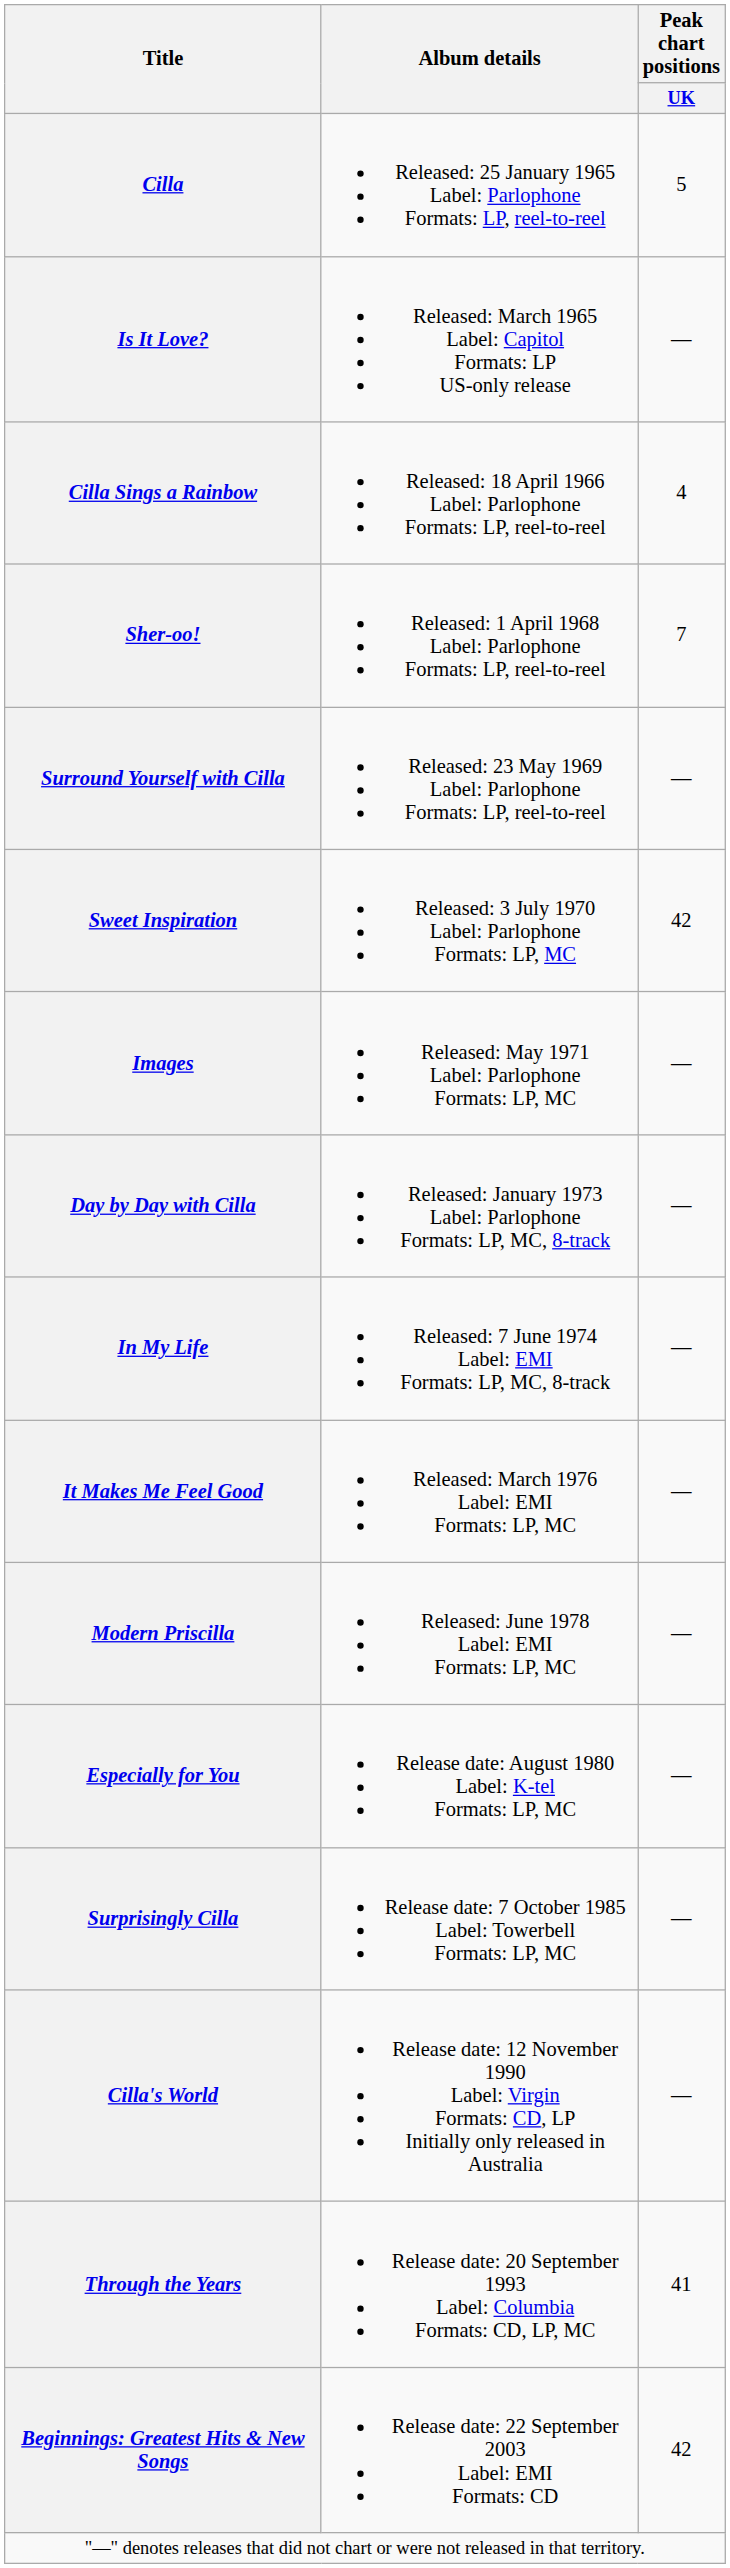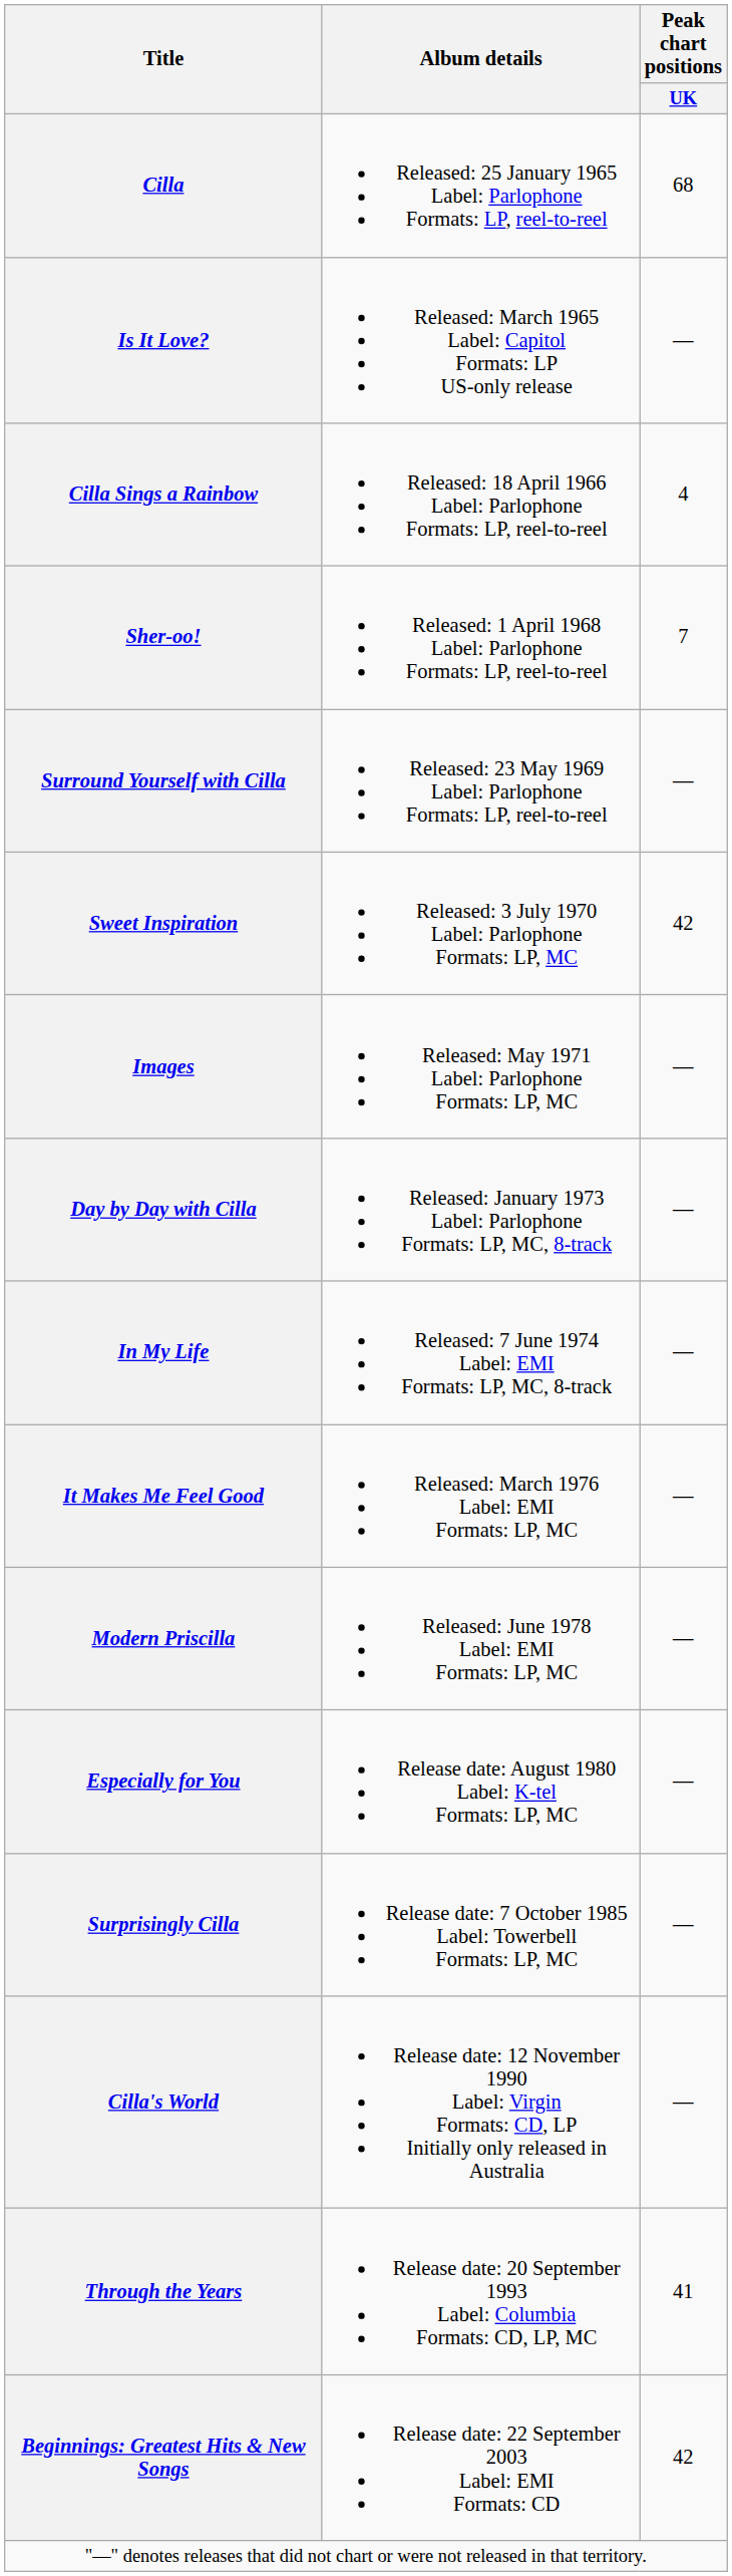Cilla | Peak chart positions / UK: 5 -> 68
